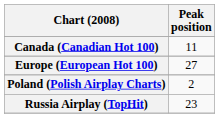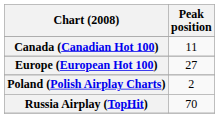Russia Airplay (TopHit) | Peak position: 23 -> 70
